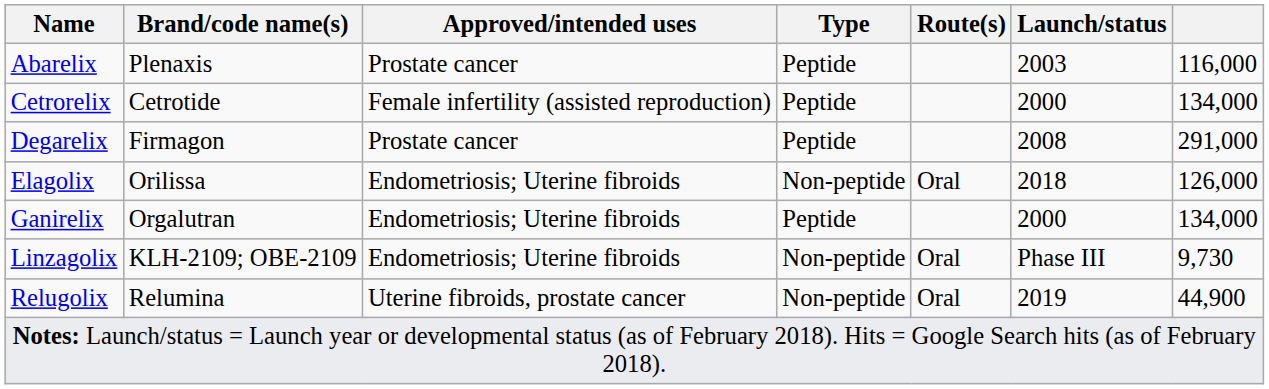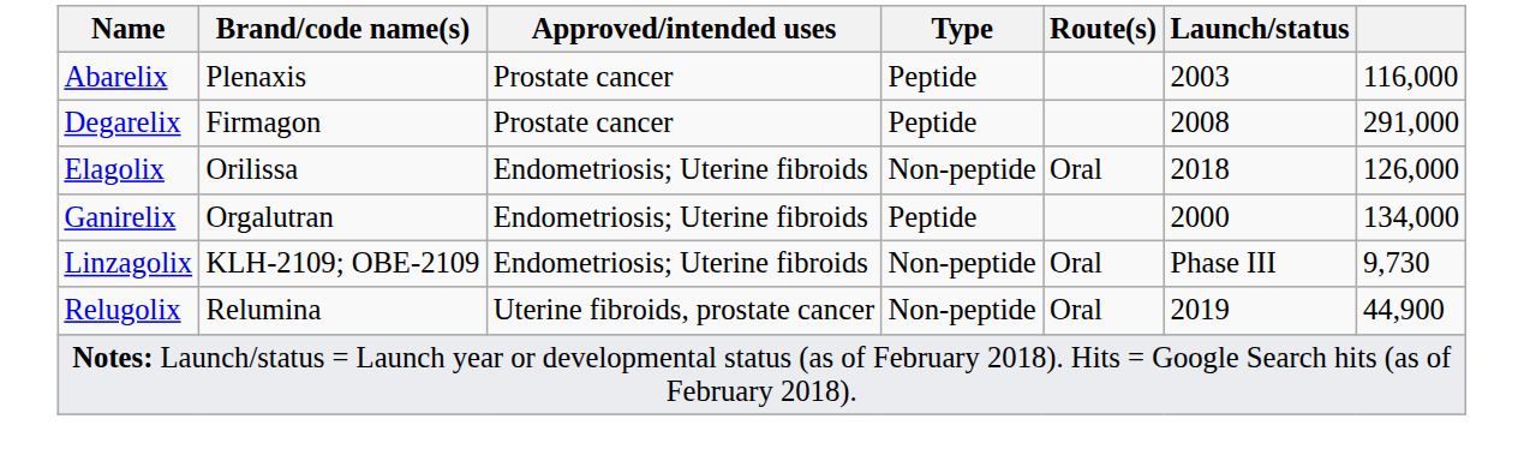- row: Cetrorelix | Cetrotide | Female infertility (assisted reproduction) | Peptide | 2000 | 134,000
